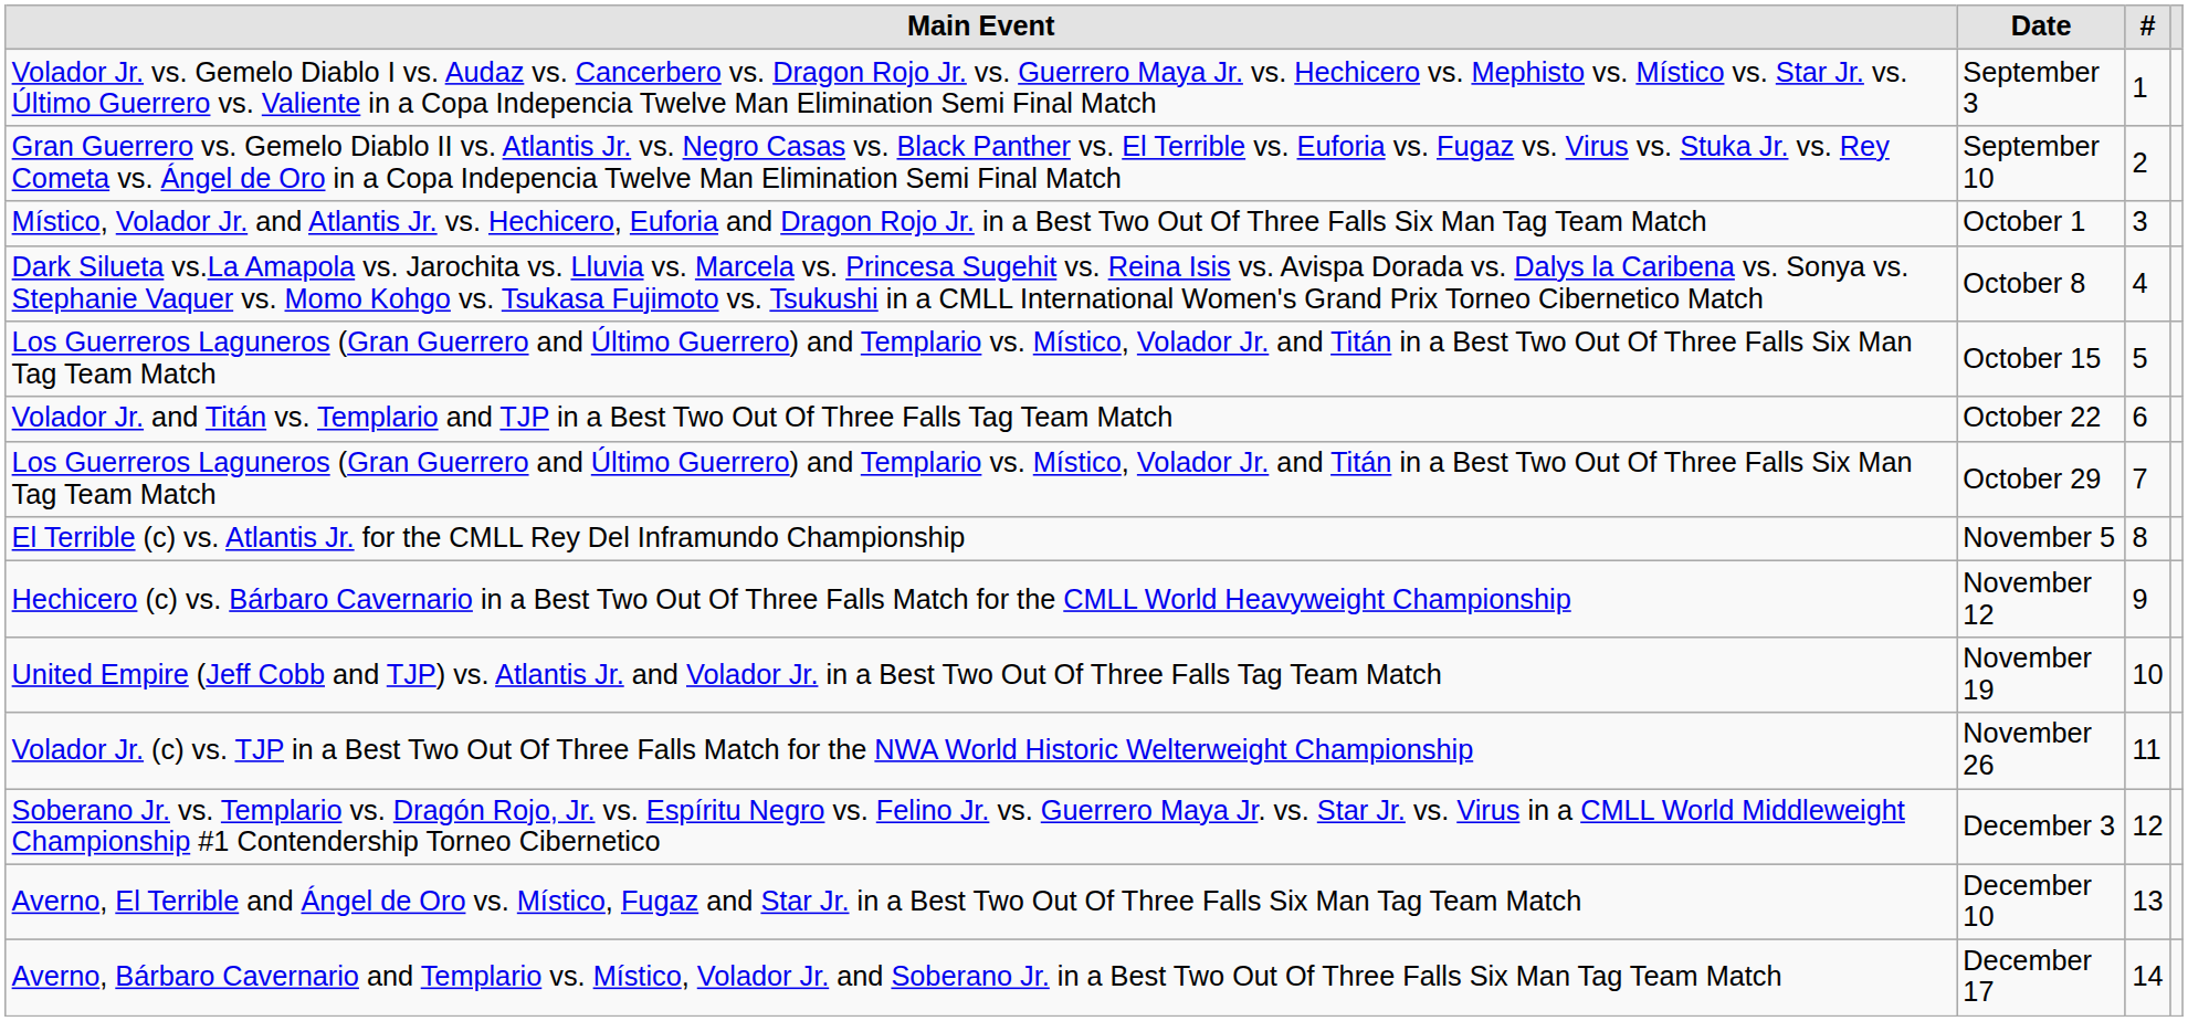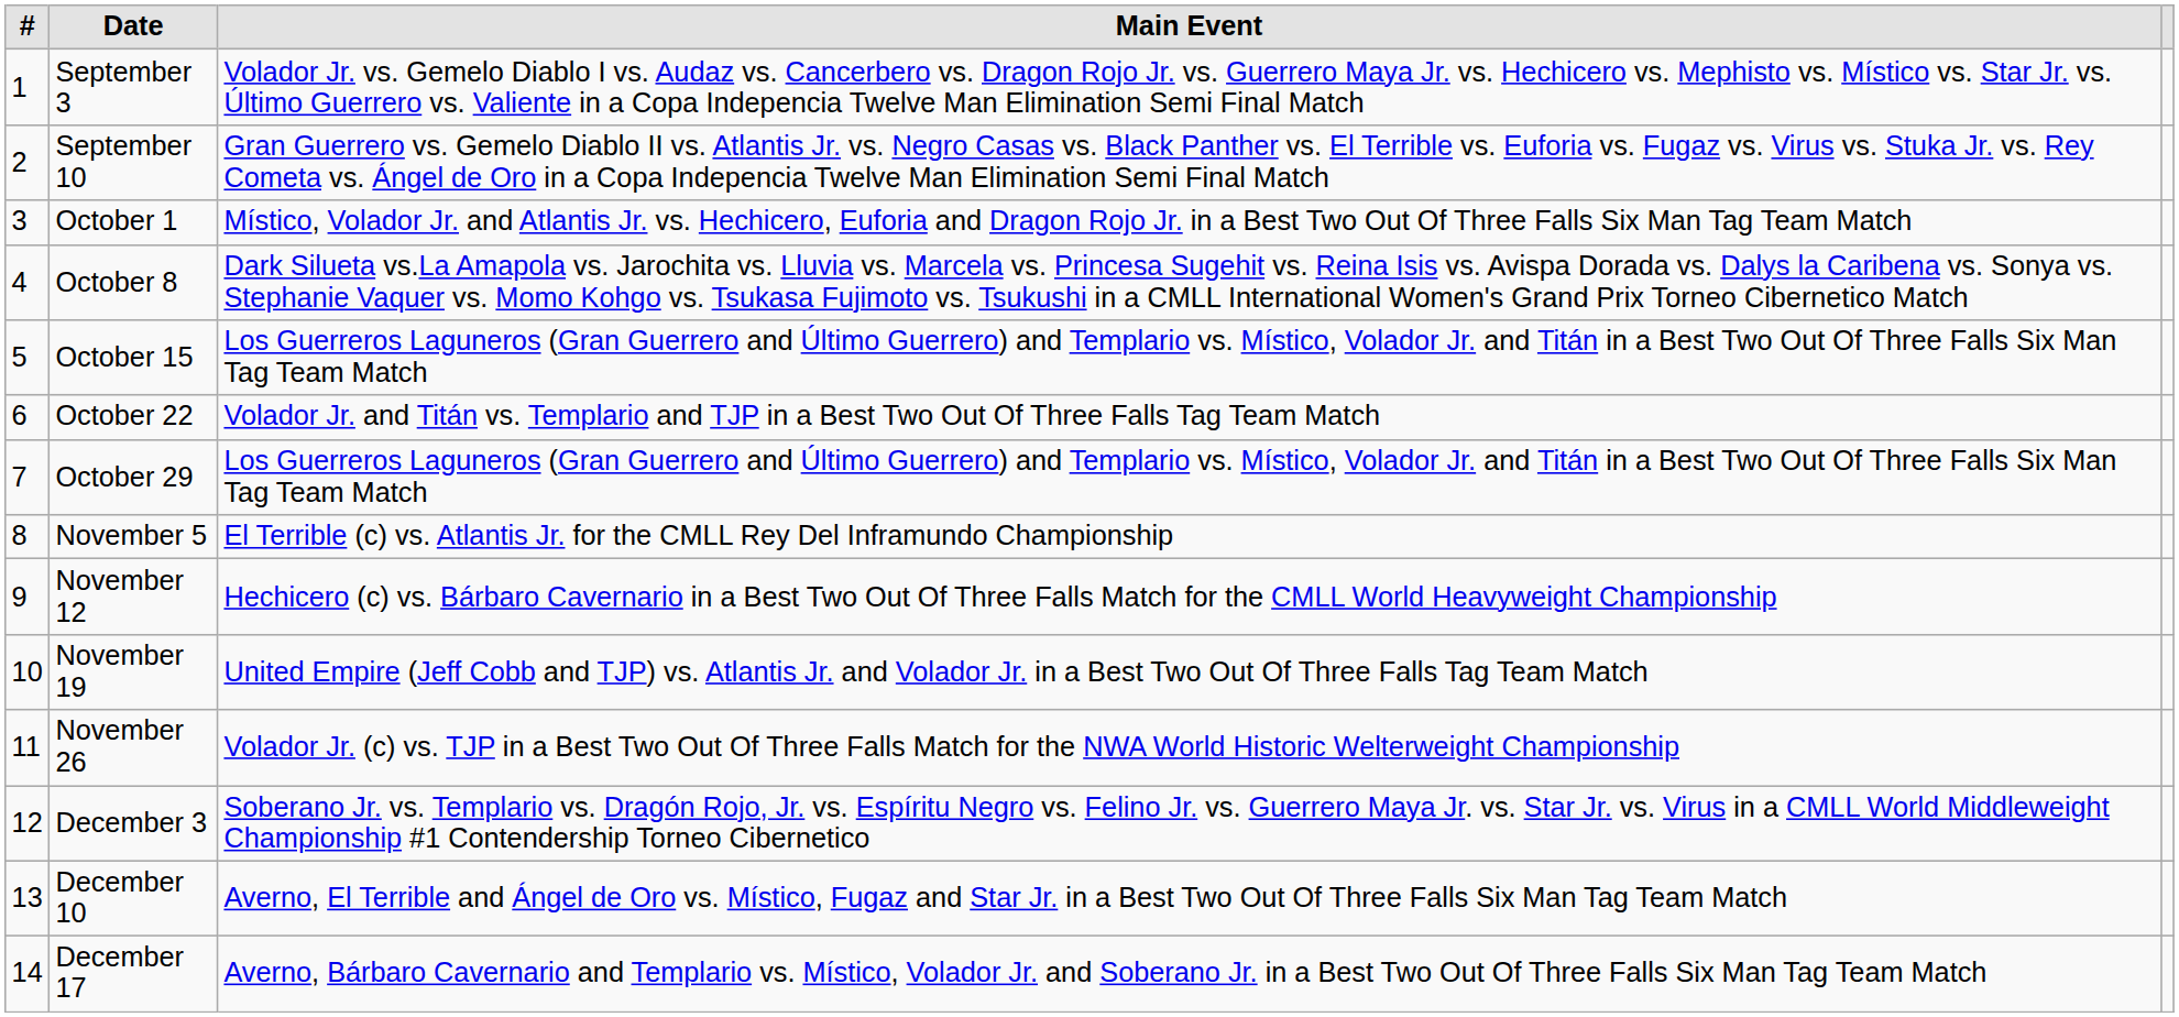columns swapped: # <-> Main Event
